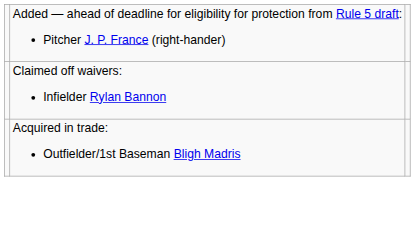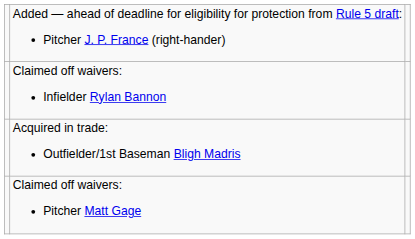+ row: Claimed off waivers: Pitcher Matt Gage
